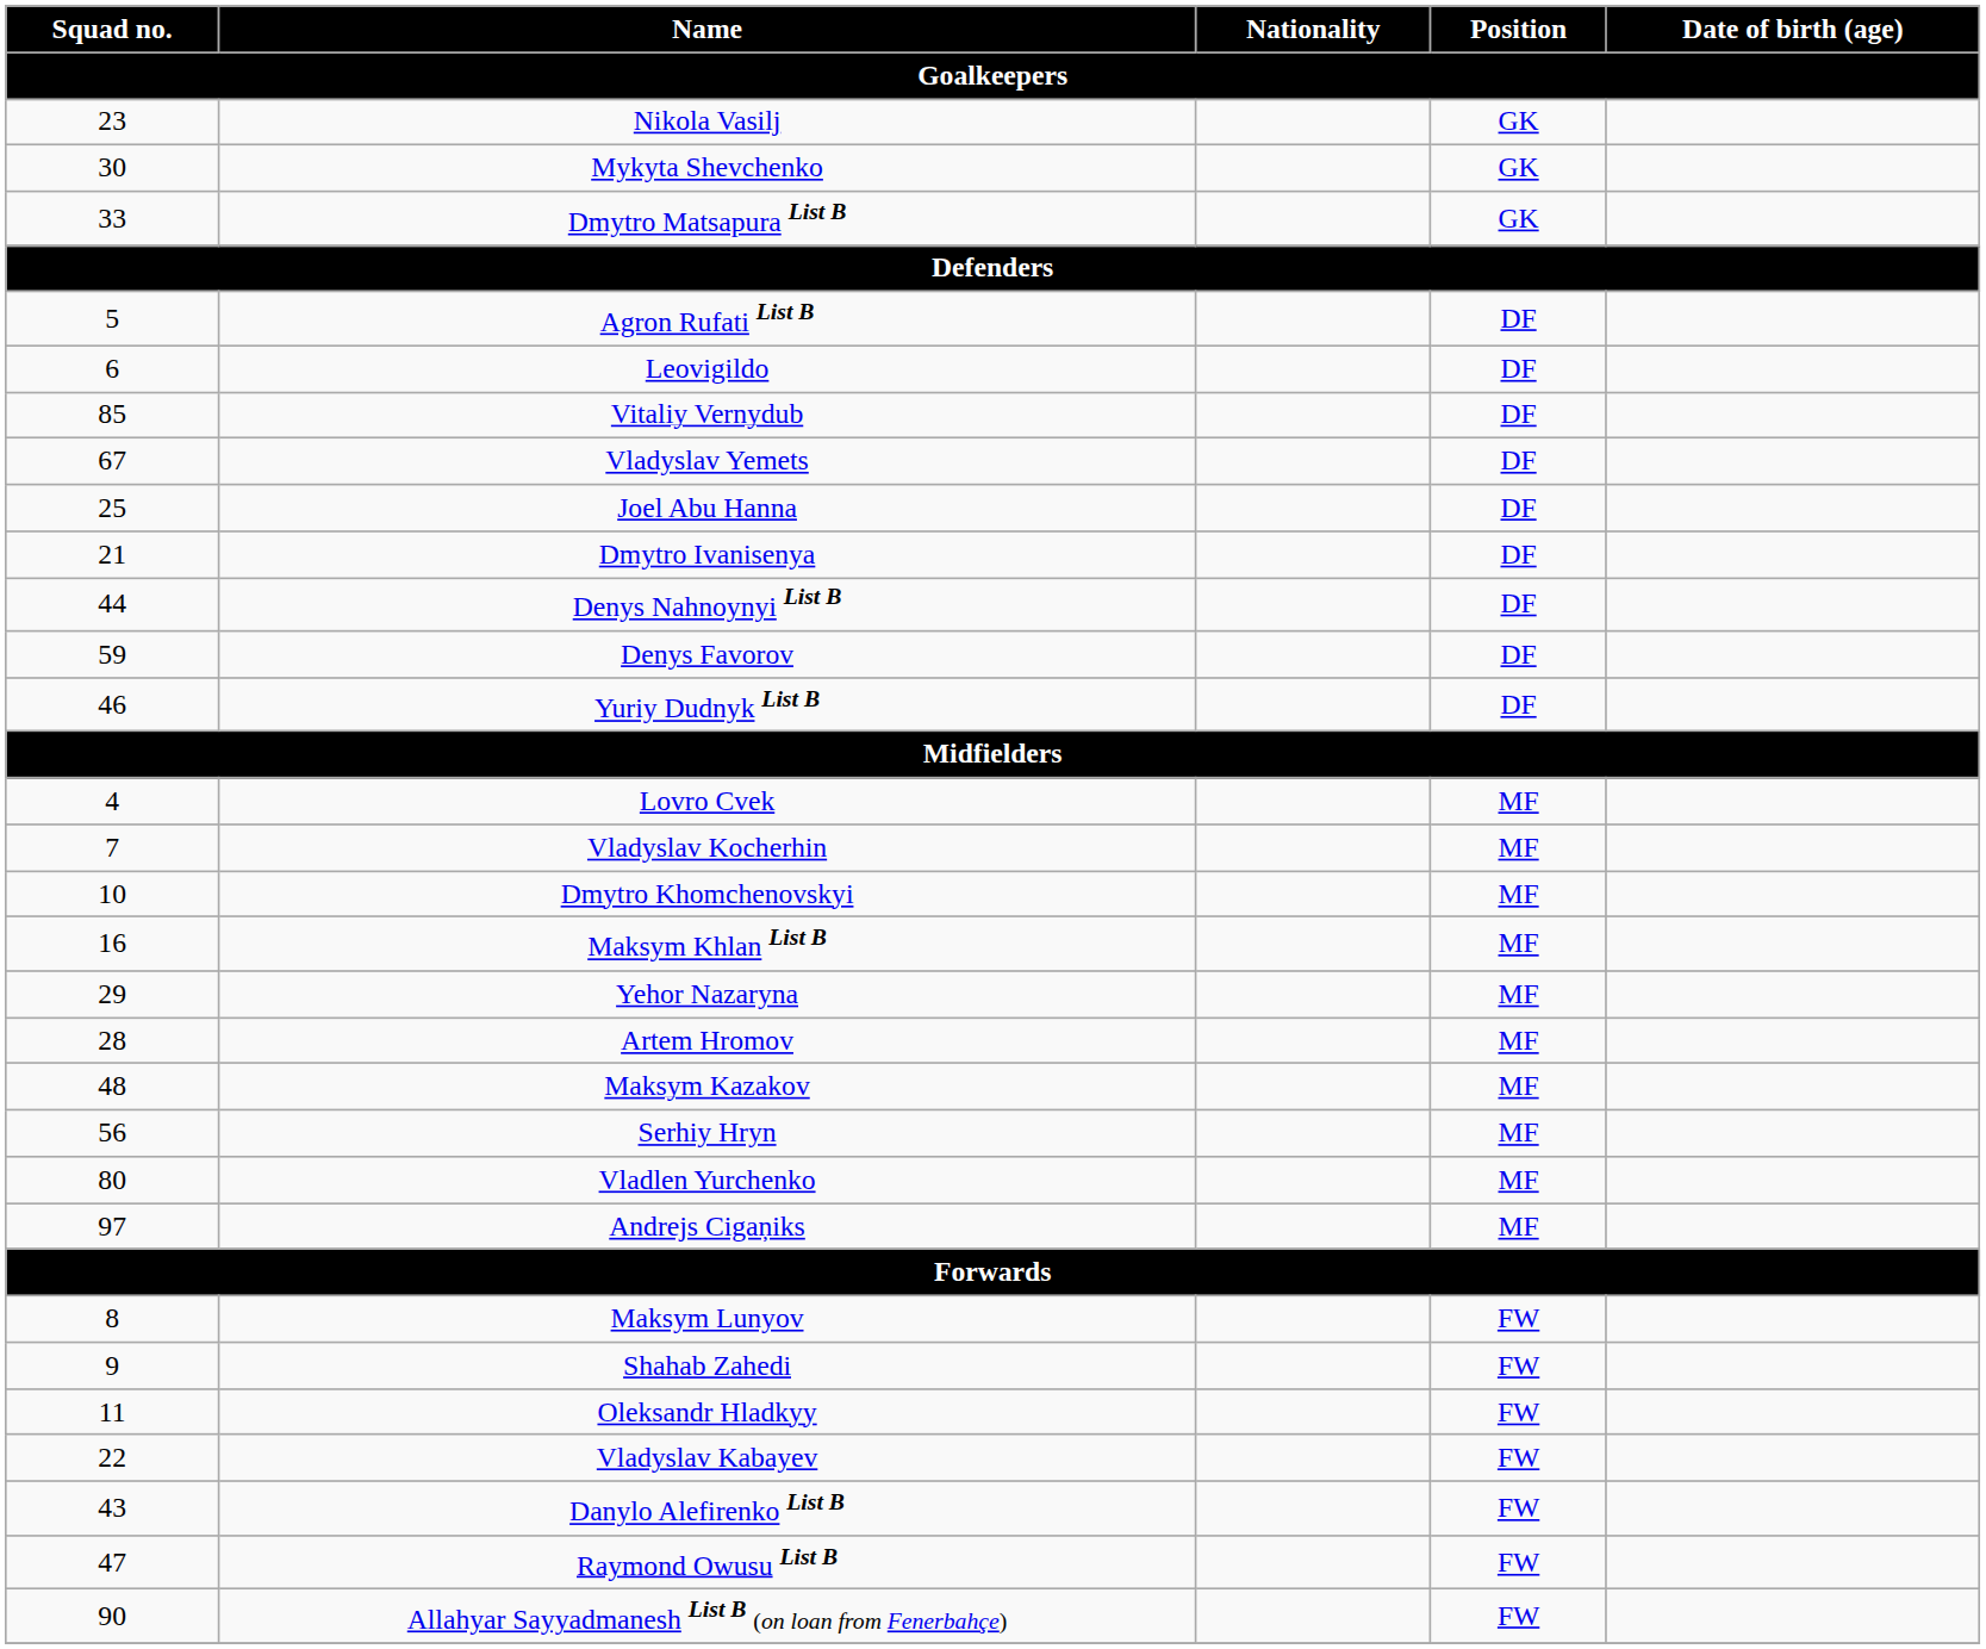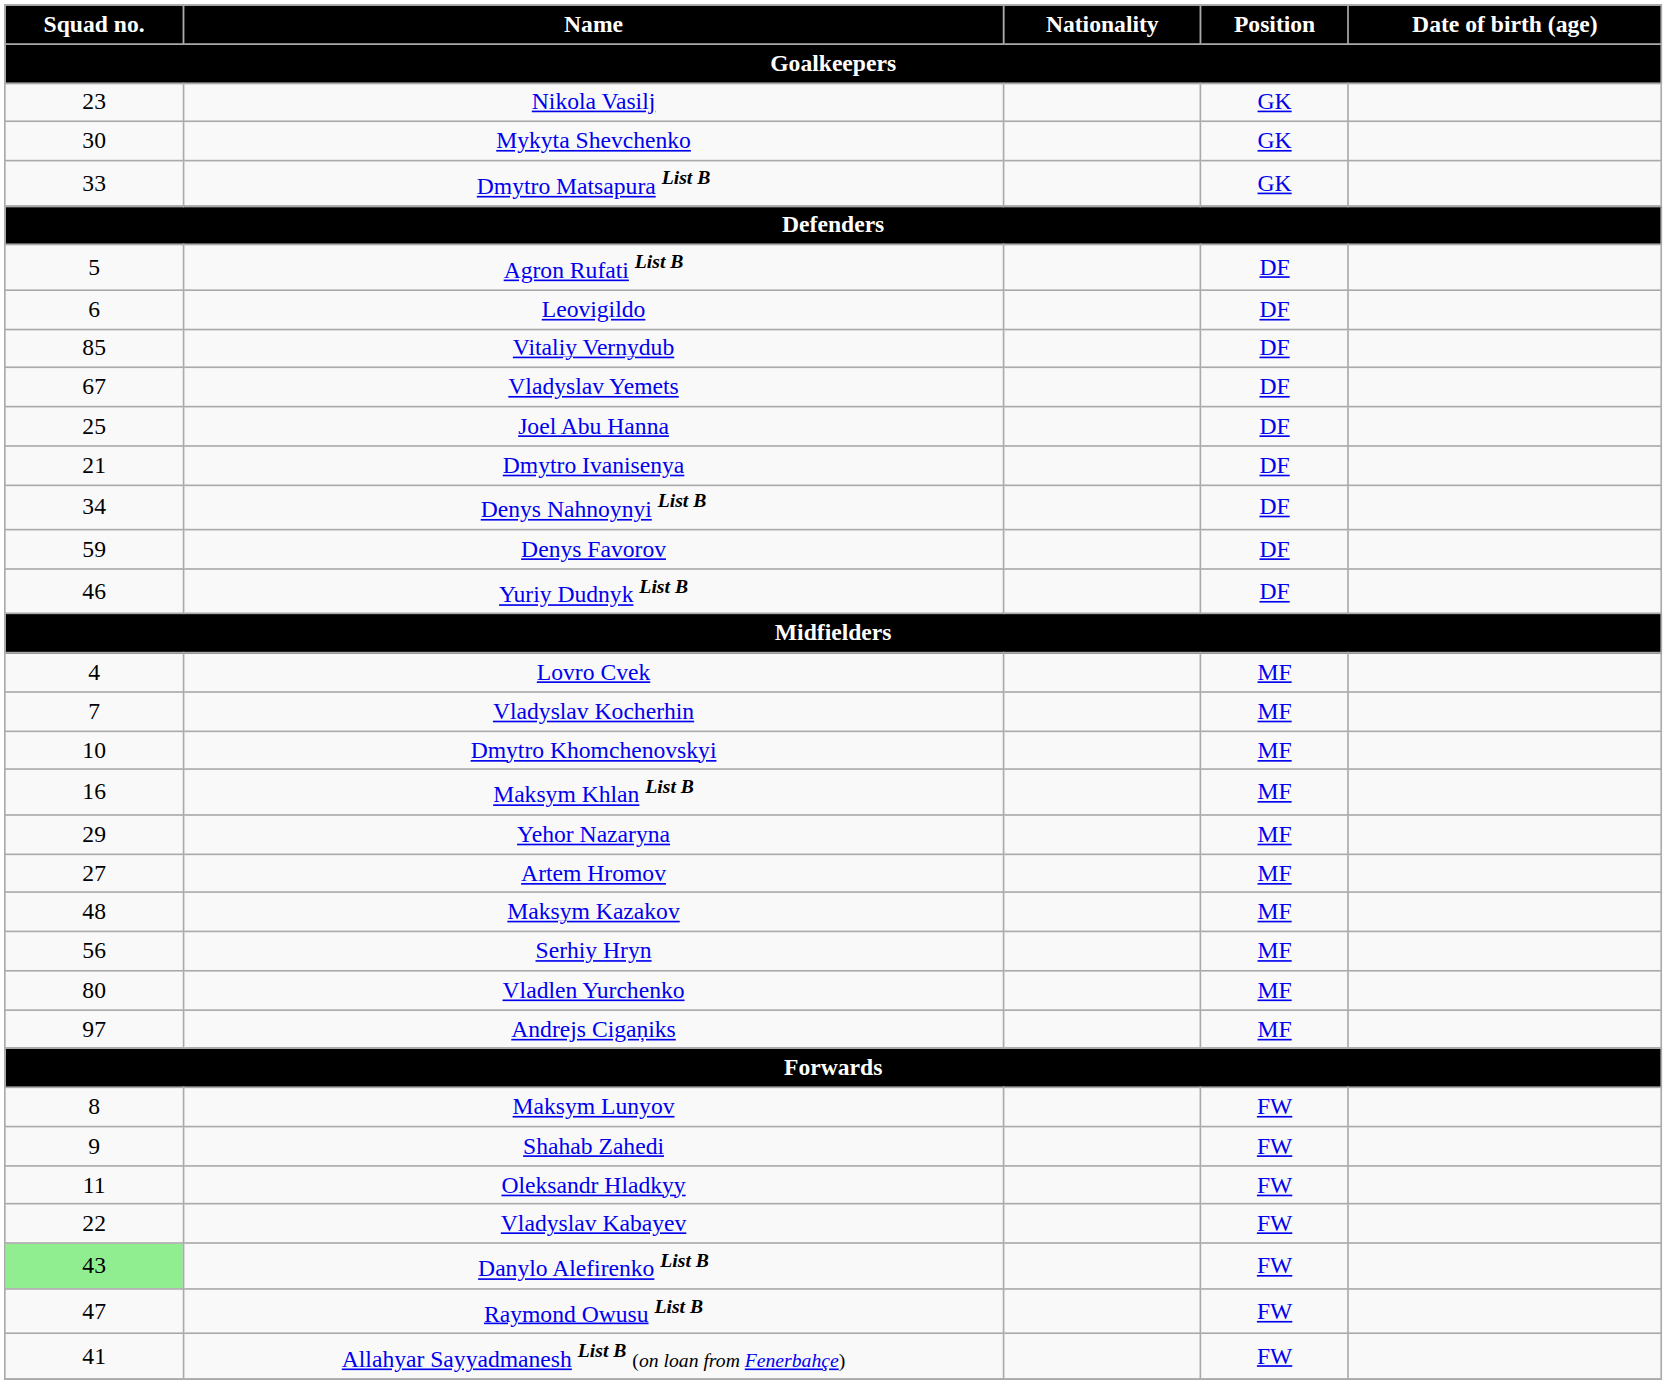Denys Nahnoynyi List B | Squad no. / Goalkeepers: 44 -> 34
Artem Hromov | Squad no. / Goalkeepers: 28 -> 27
Danylo Alefirenko List B | Squad no. / Goalkeepers: no background -> lightgreen background
Allahyar Sayyadmanesh List B (on loan from Fenerbahçe) | Squad no. / Goalkeepers: 90 -> 41
